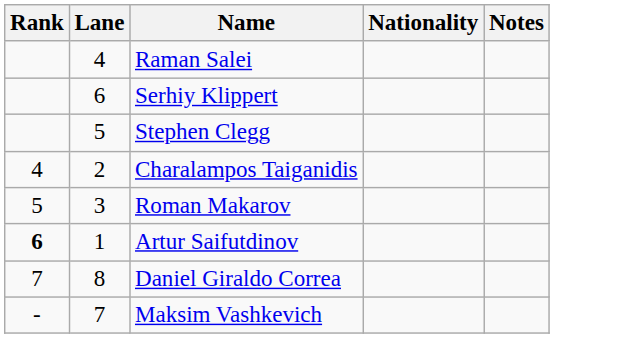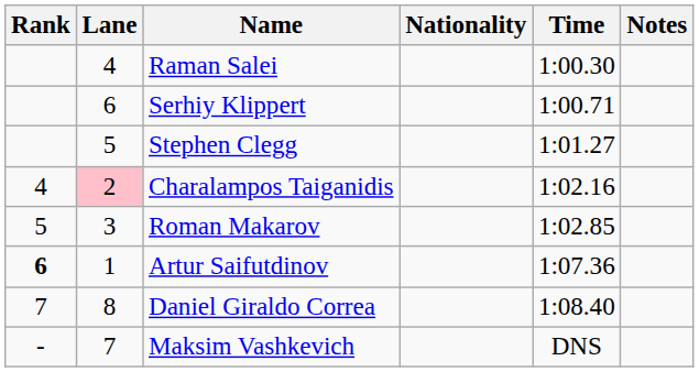+ column: Time | 1:00.30 | 1:00.71 | 1:01.27 | 1:02.16 | 1:02.85 | 1:07.36 | 1:08.40 | DNS
Charalampos Taiganidis | Lane: no background -> pink background
